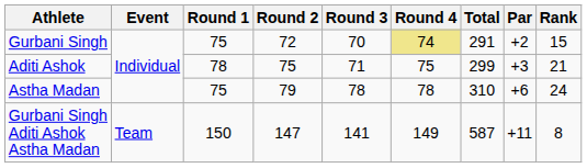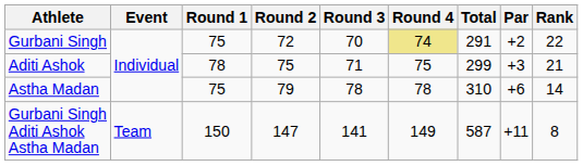Gurbani Singh | Rank: 15 -> 22
Astha Madan | Rank: 24 -> 14
